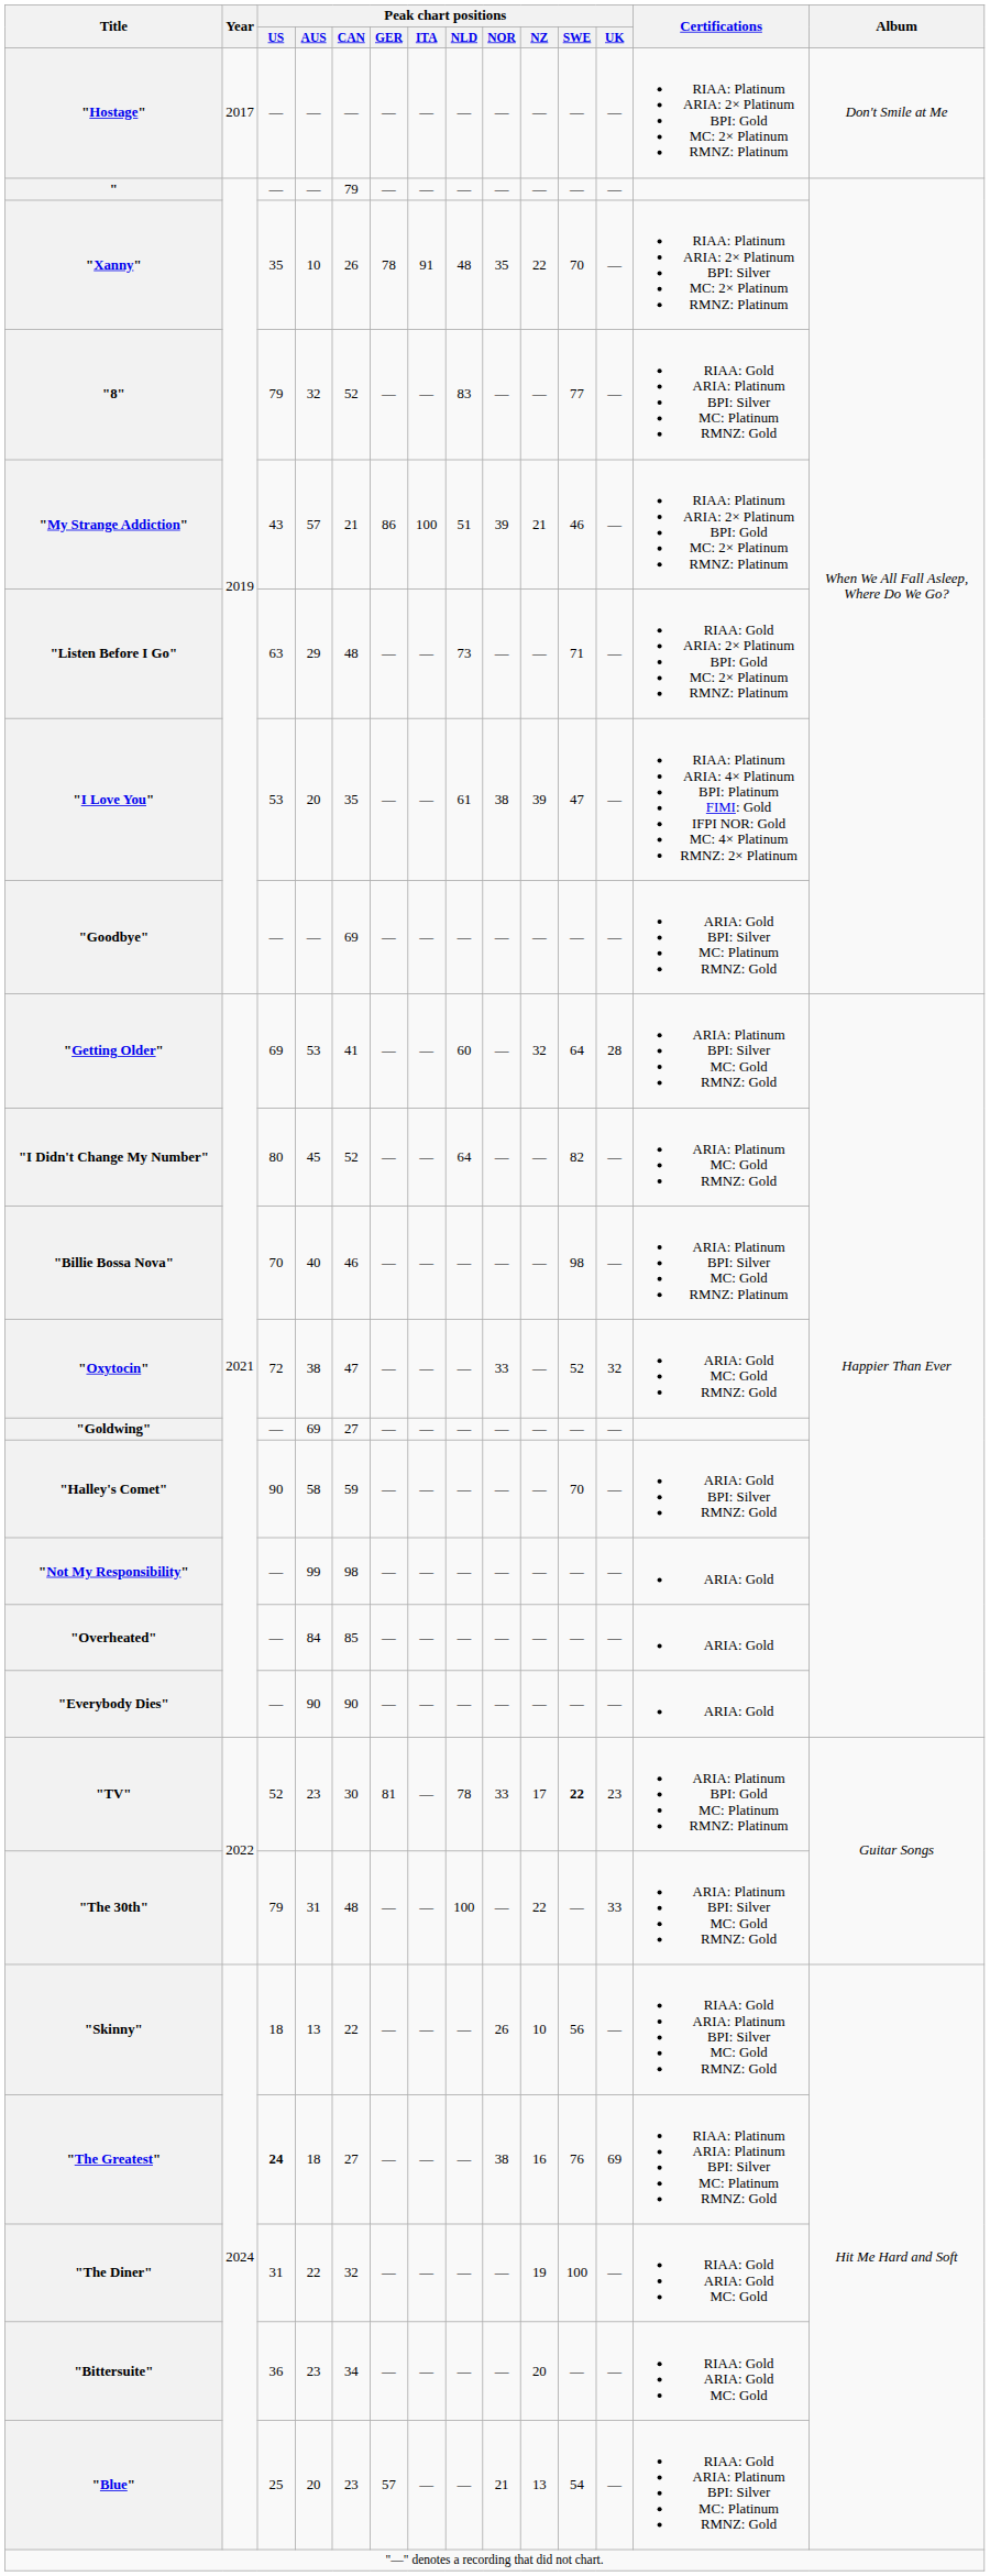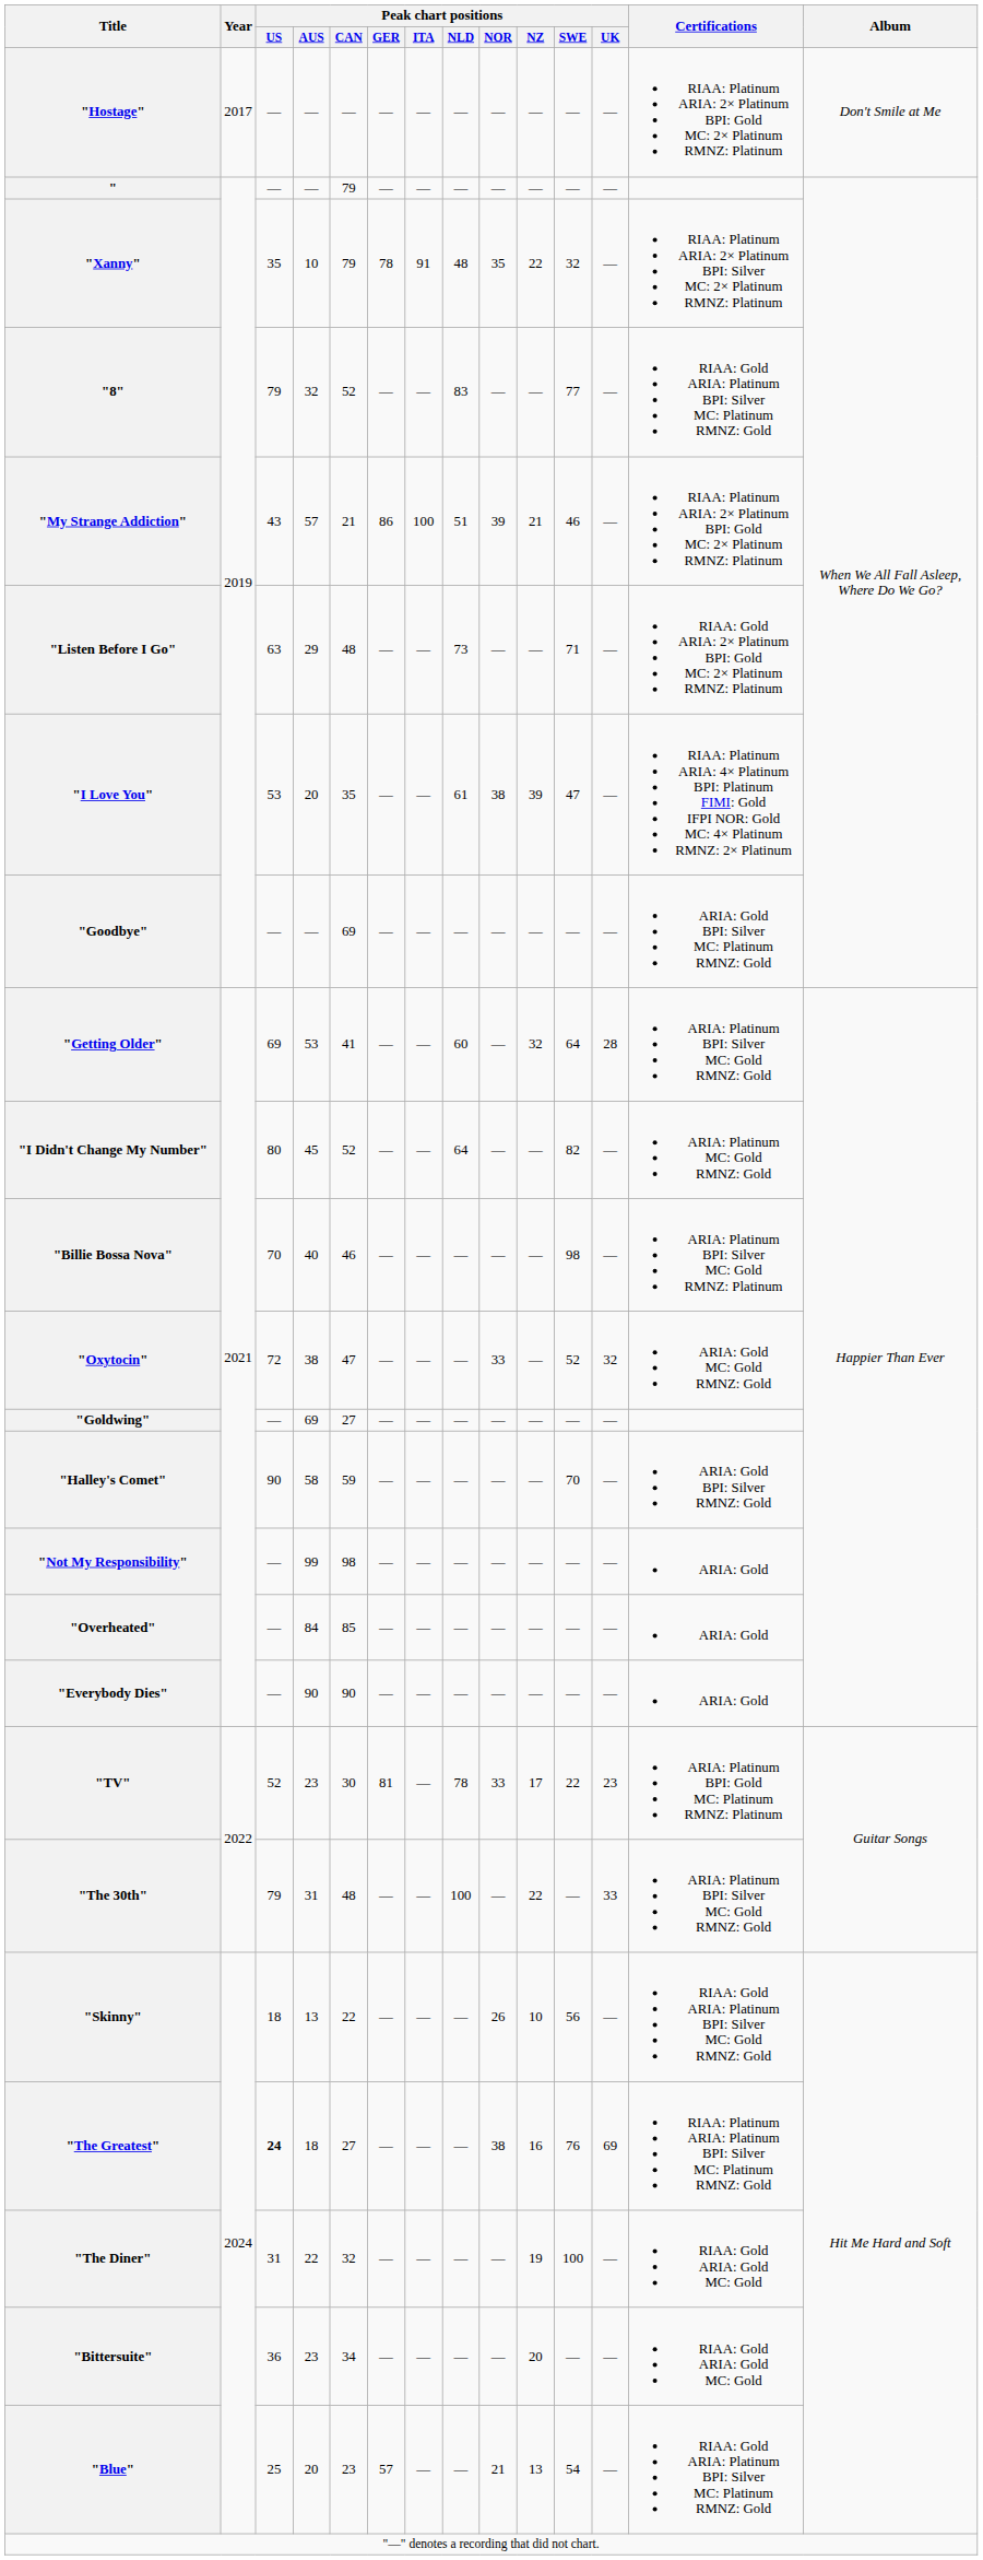"Xanny" | Peak chart positions / CAN: 26 -> 79
"Xanny" | Peak chart positions / SWE: 70 -> 32
"TV" | Peak chart positions / SWE: bold -> normal
